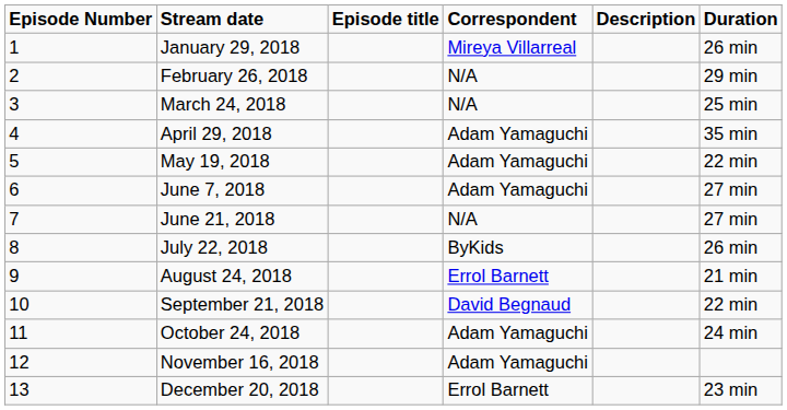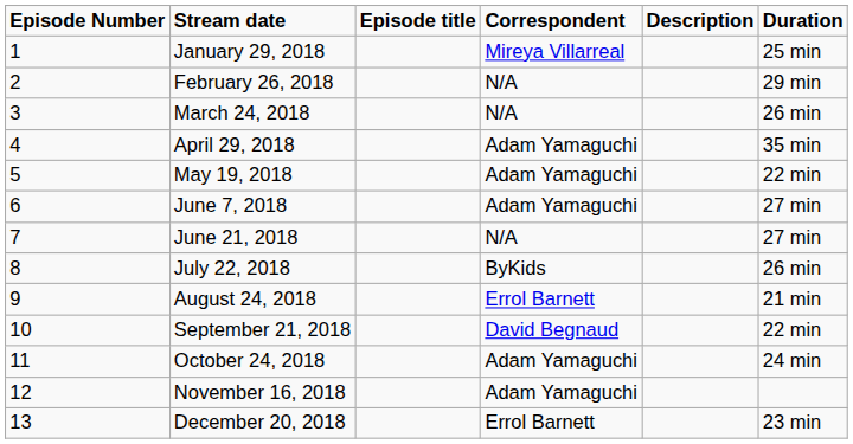January 29, 2018 | Duration: 26 min -> 25 min
March 24, 2018 | Duration: 25 min -> 26 min
